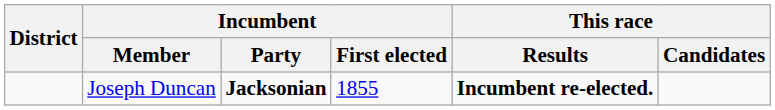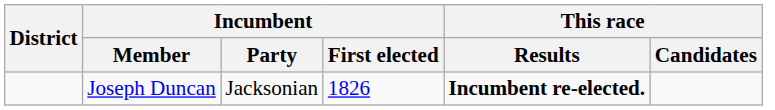Joseph Duncan | Incumbent / Party: bold -> normal
Joseph Duncan | Incumbent / First elected: 1855 -> 1826
